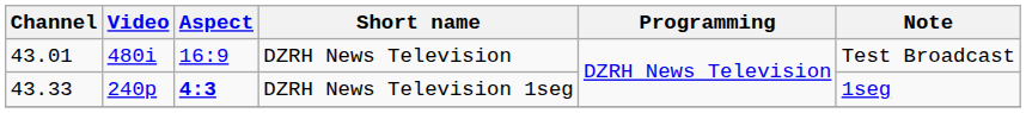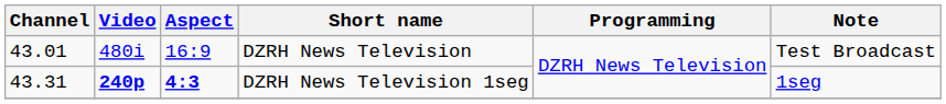DZRH News Television 1seg | Channel: 43.33 -> 43.31
DZRH News Television 1seg | Video: normal -> bold
